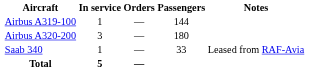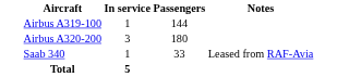- column: Orders | — | — | — | —
